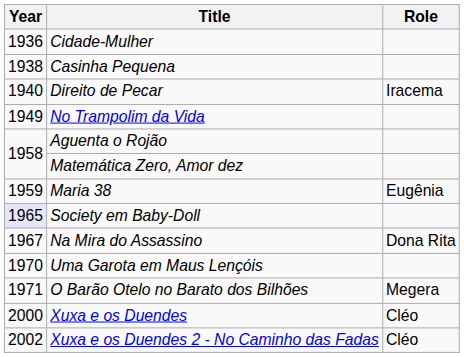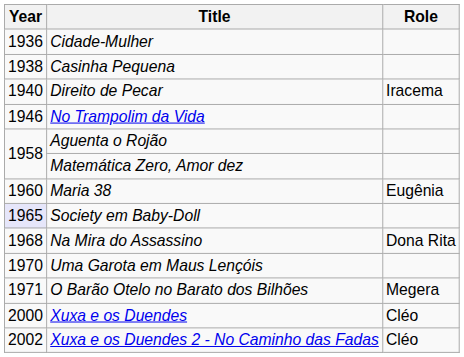No Trampolim da Vida | Year: 1949 -> 1946
Maria 38 | Year: 1959 -> 1960
Na Mira do Assassino | Year: 1967 -> 1968
